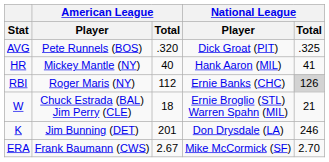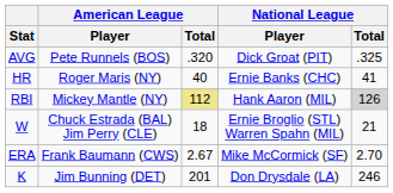HR | American League / Player: Mickey Mantle (NY) -> Roger Maris (NY)
HR | National League / Player: Hank Aaron (MIL) -> Ernie Banks (CHC)
RBI | American League / Player: Roger Maris (NY) -> Mickey Mantle (NY)
RBI | American League / Total: no background -> khaki background
RBI | National League / Player: Ernie Banks (CHC) -> Hank Aaron (MIL)
rows swapped: ERA <-> K
